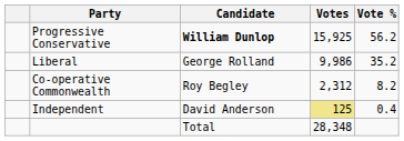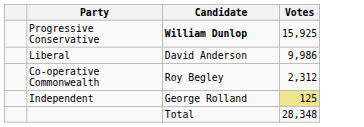- column: Vote % | 56.2 | 35.2 | 8.2 | 0.4
Liberal | Candidate: George Rolland -> David Anderson
Independent | Candidate: David Anderson -> George Rolland
